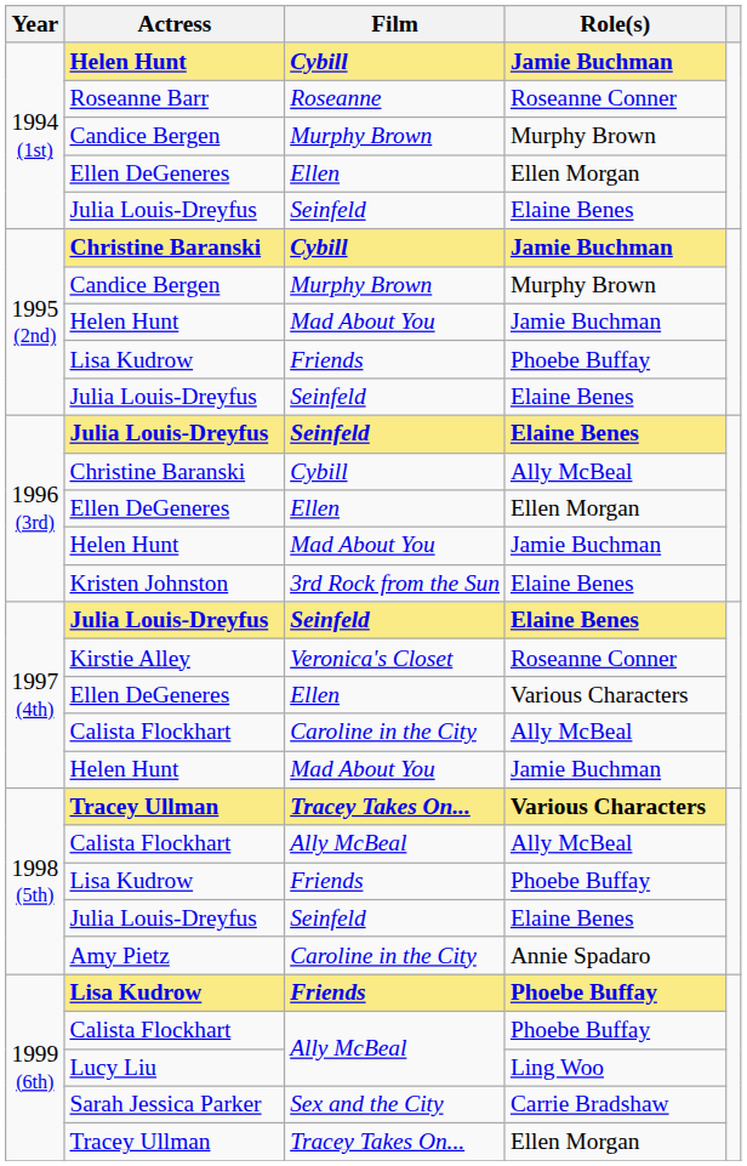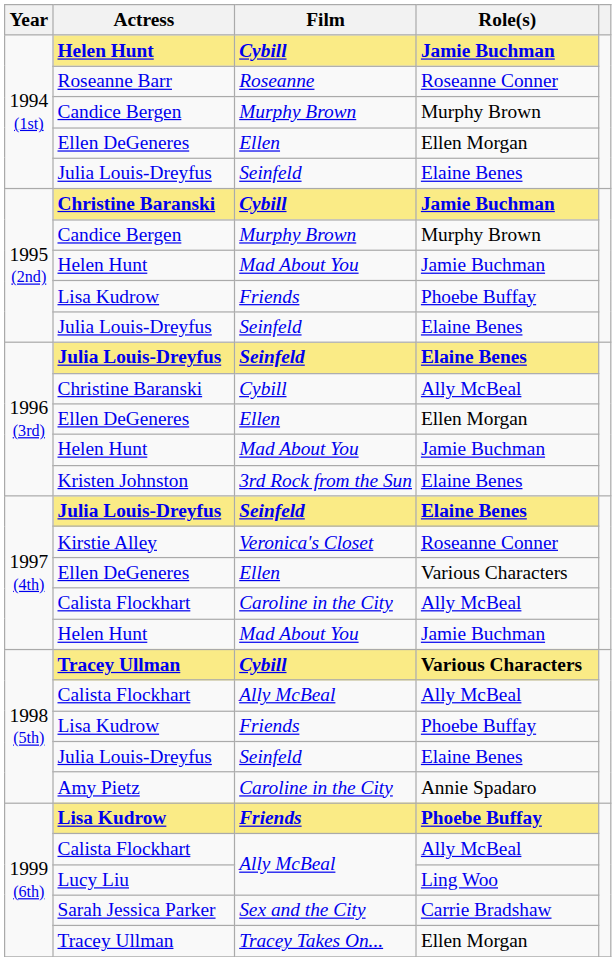1998 (5th) / Tracey Ullman | Film: Tracey Takes On... -> Cybill
1999 (6th) / Calista Flockhart | Role(s): Phoebe Buffay -> Ally McBeal
